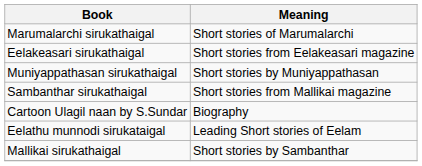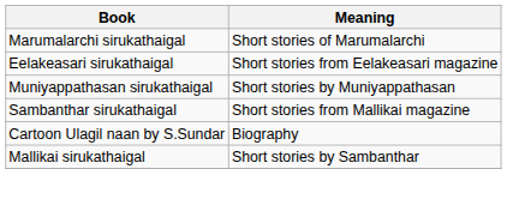- row: Eelathu munnodi sirukataigal | Leading Short stories of Eelam
